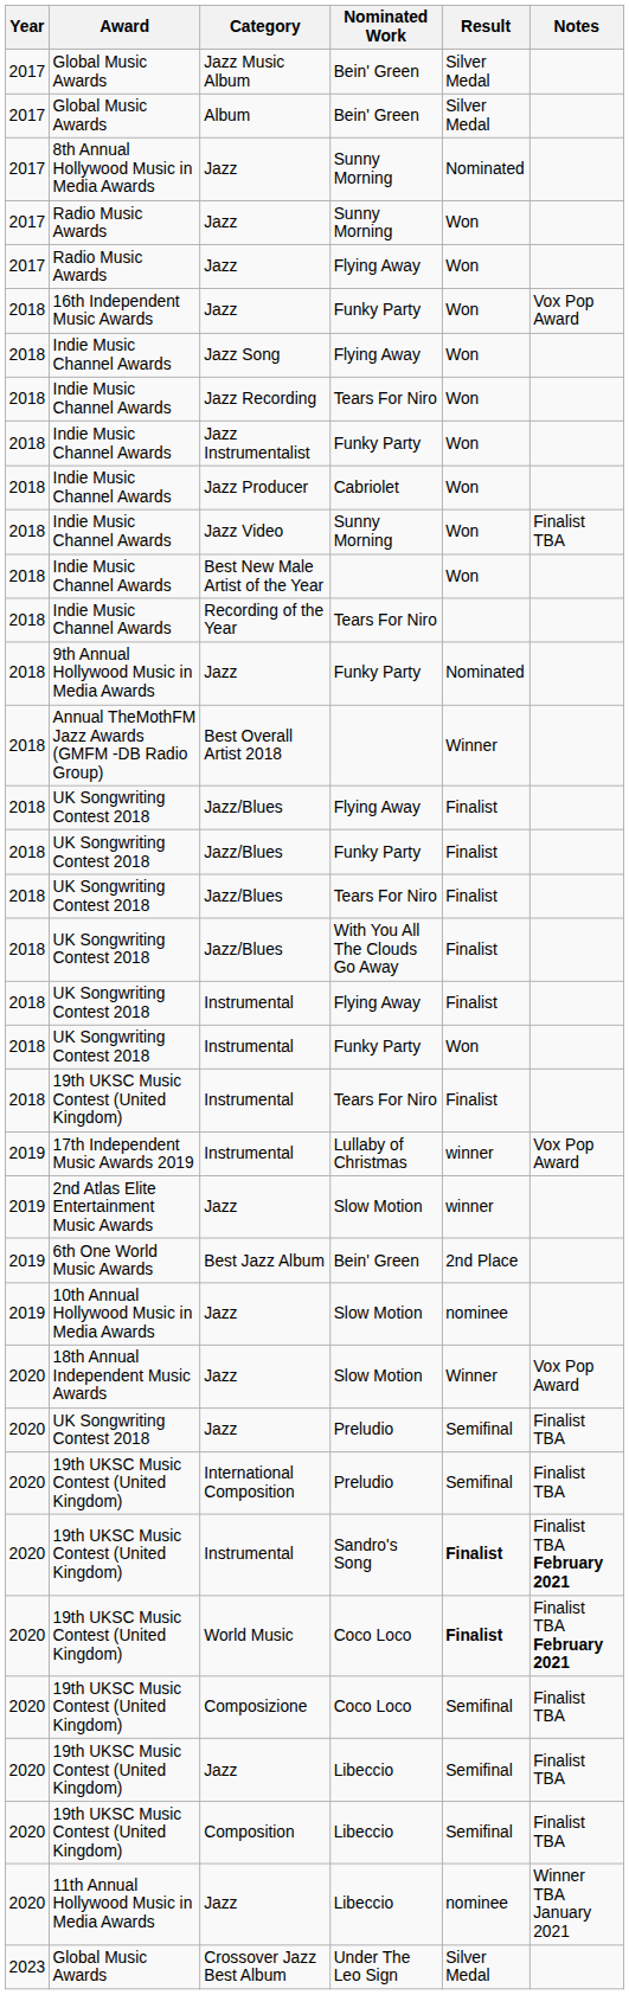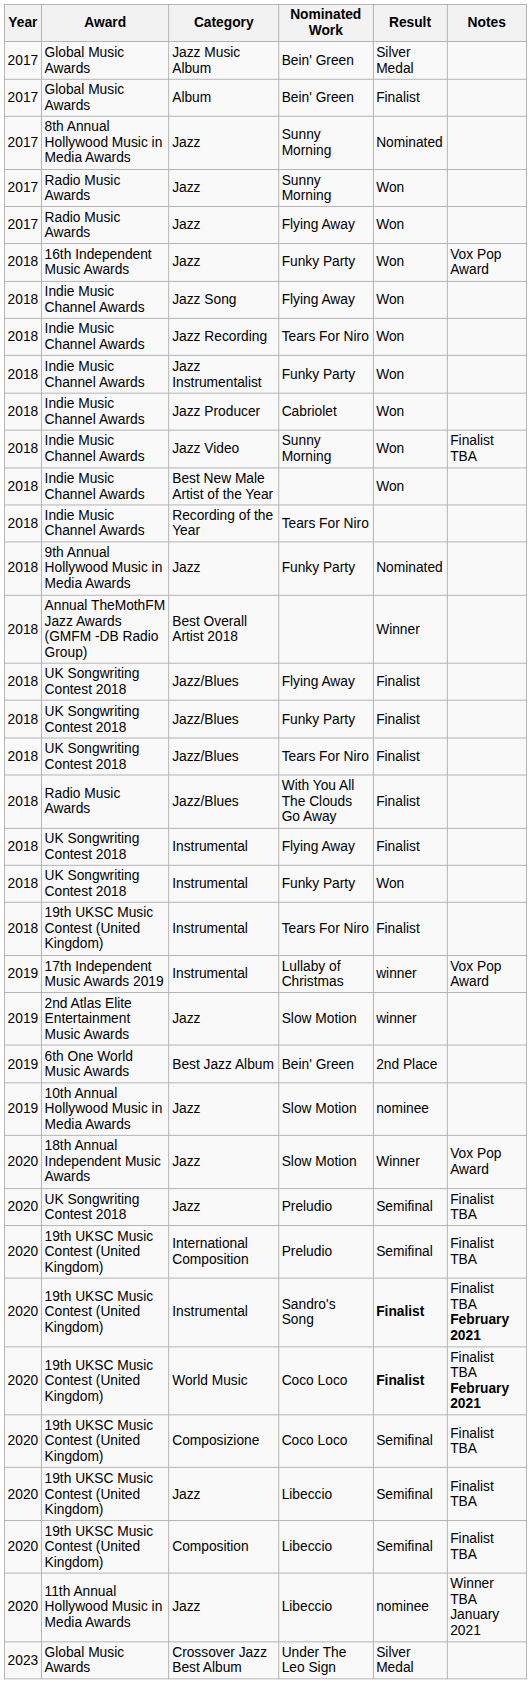Album | Result: Silver Medal -> Finalist
Jazz/Blues / With You All The Clouds Go Away | Award: UK Songwriting Contest 2018 -> Radio Music Awards
